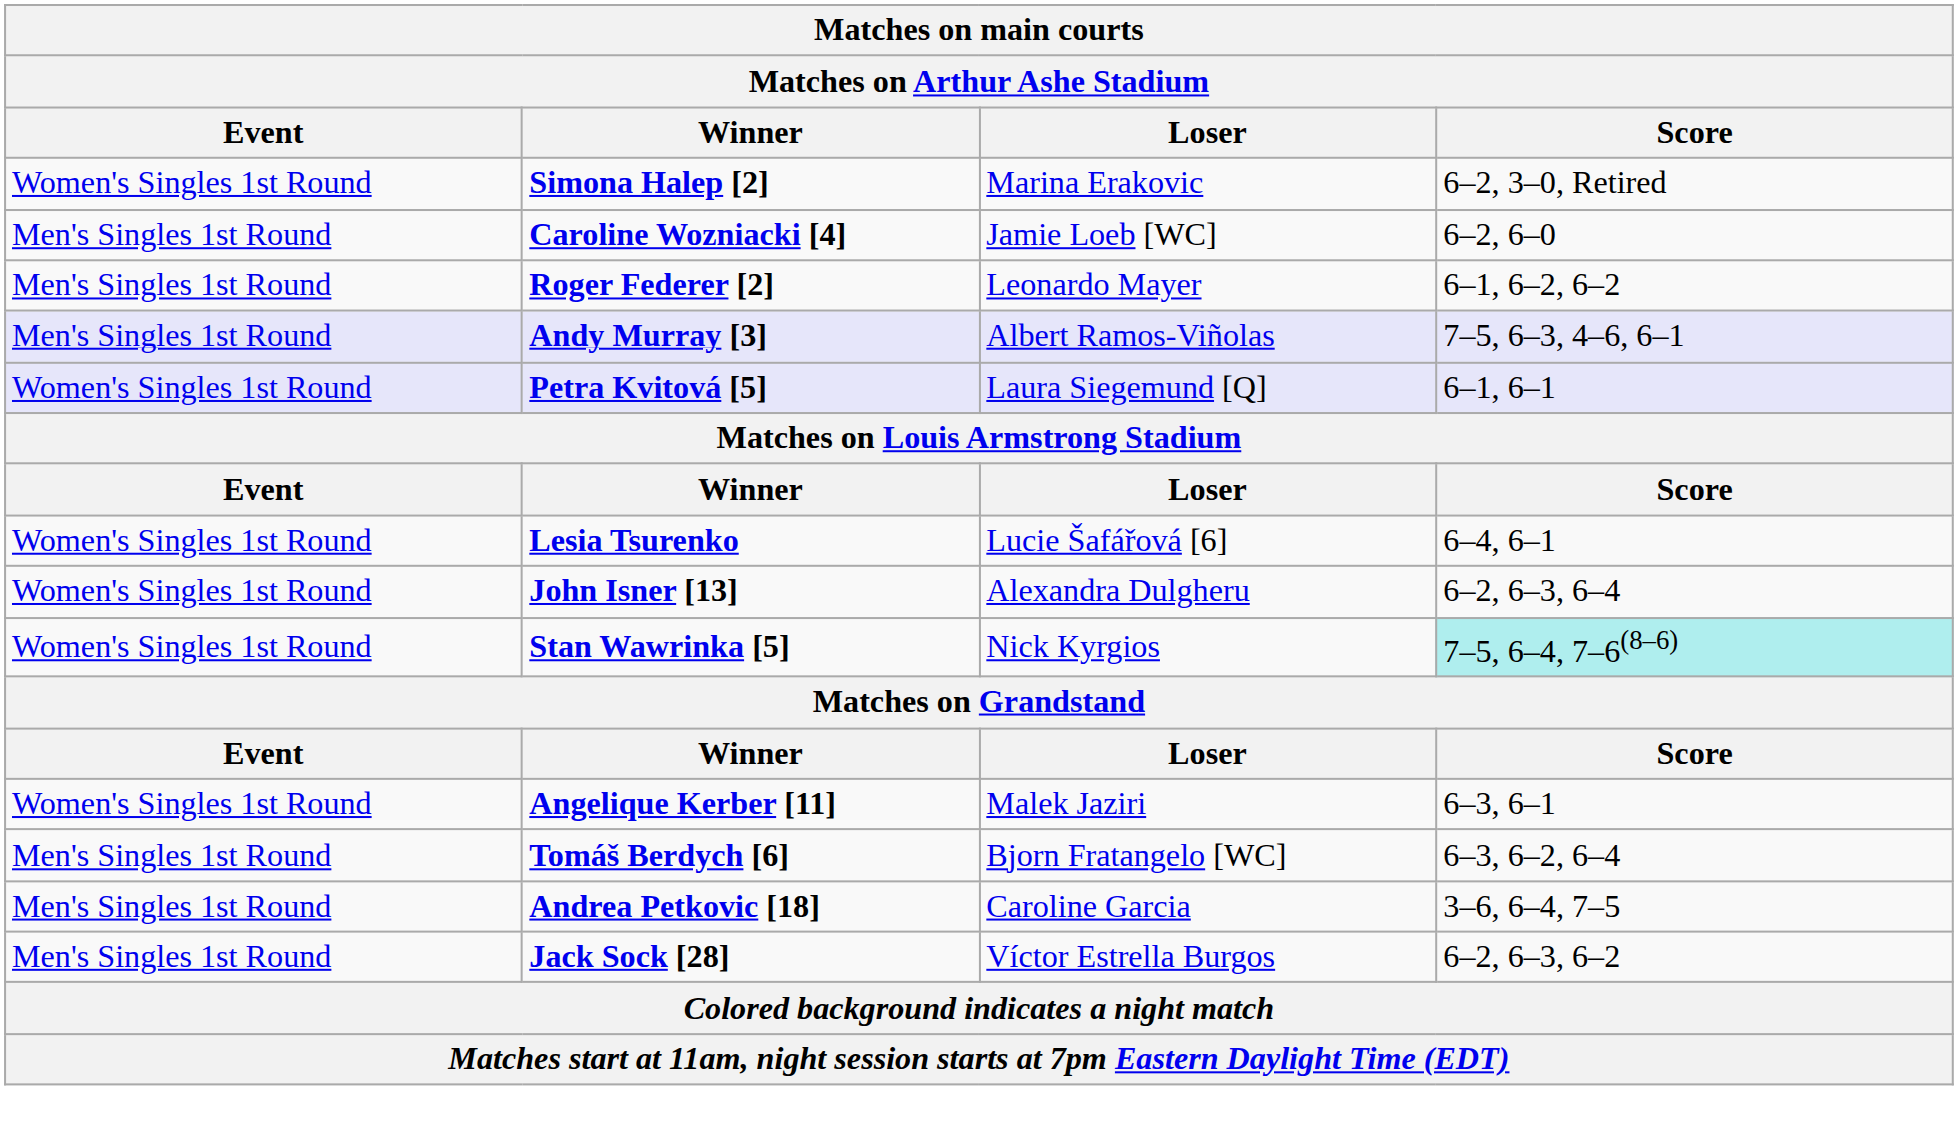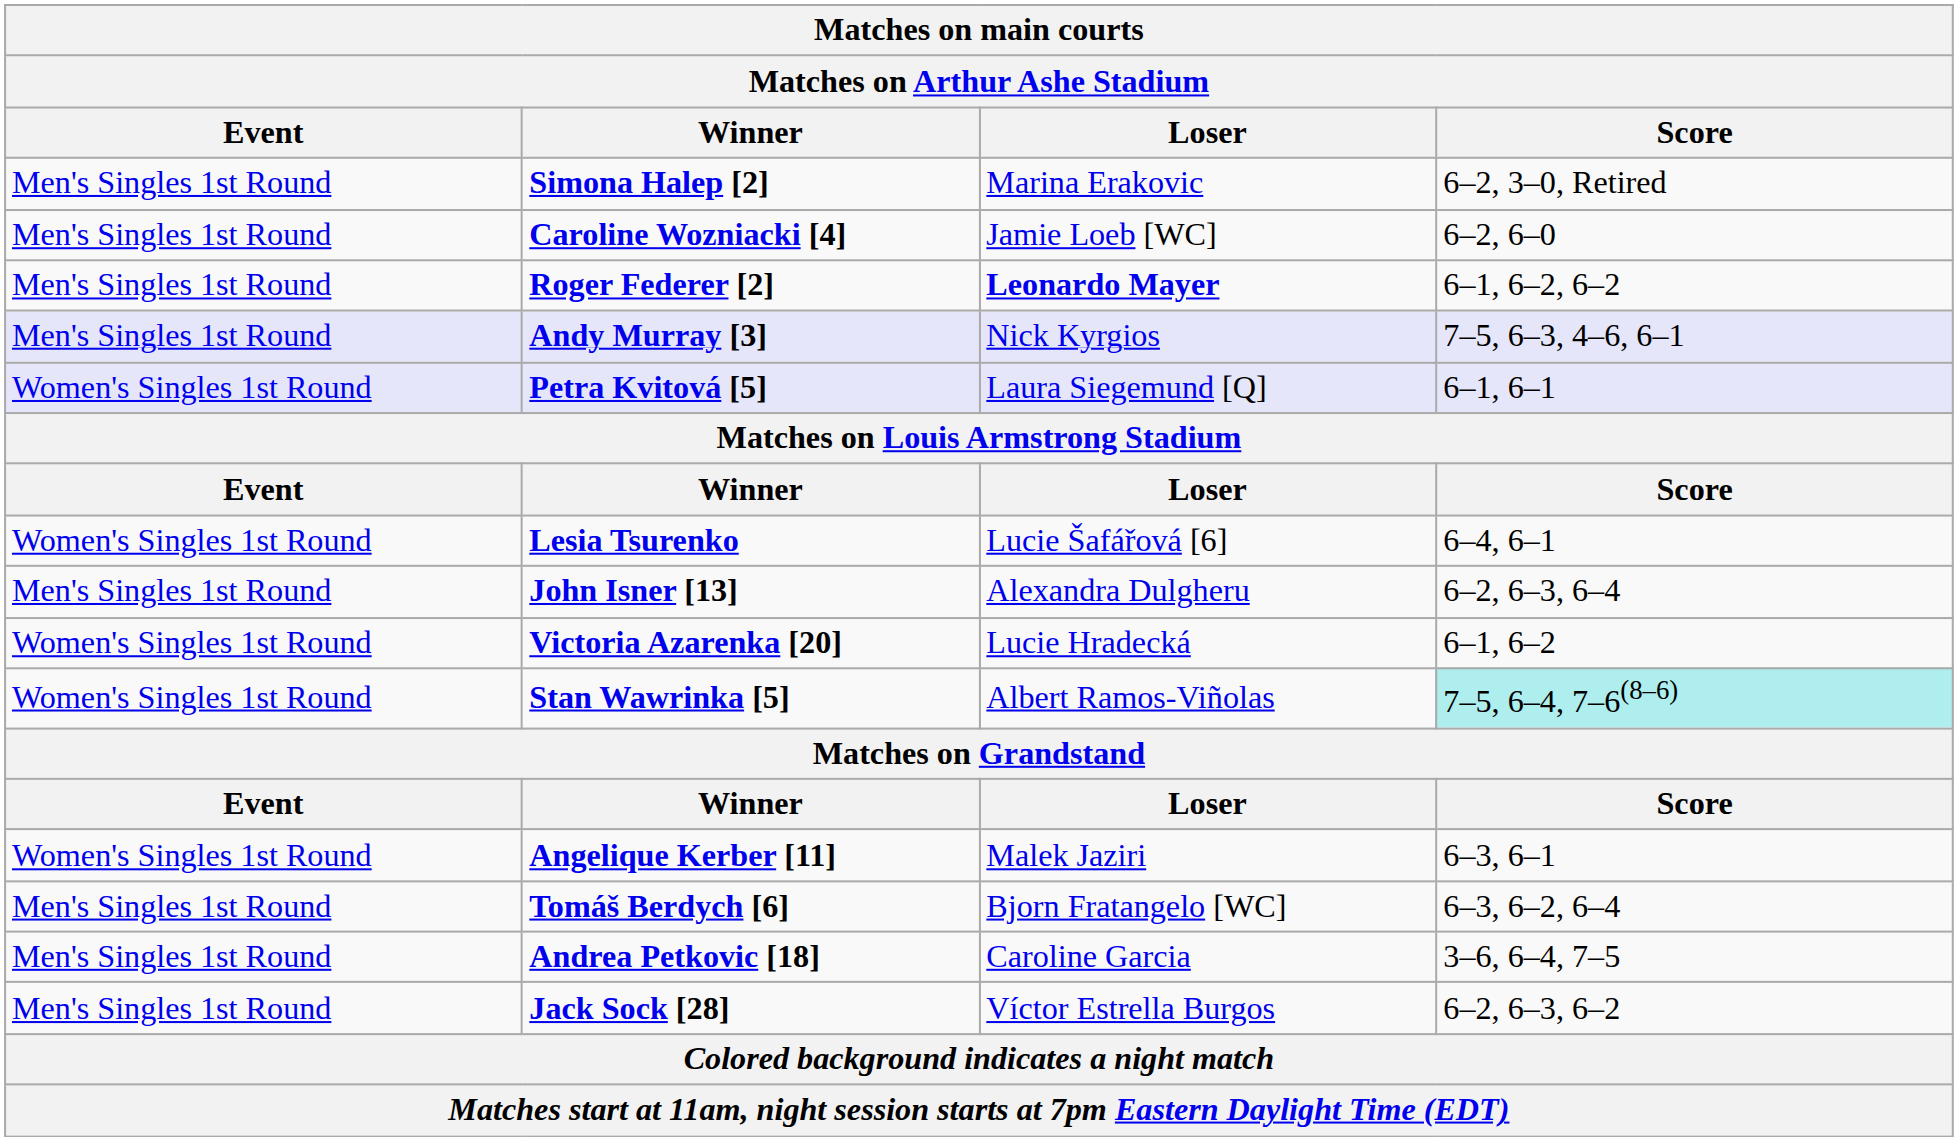Simona Halep [2] | Event: Women's Singles 1st Round -> Men's Singles 1st Round
Roger Federer [2] | Loser: normal -> bold
Andy Murray [3] | Loser: Albert Ramos-Viñolas -> Nick Kyrgios
John Isner [13] | Event: Women's Singles 1st Round -> Men's Singles 1st Round
+ row: Women's Singles 1st Round | Victoria Azarenka [20] | Lucie Hradecká | 6–1, 6–2
Stan Wawrinka [5] | Loser: Nick Kyrgios -> Albert Ramos-Viñolas
